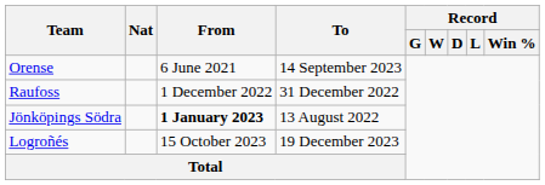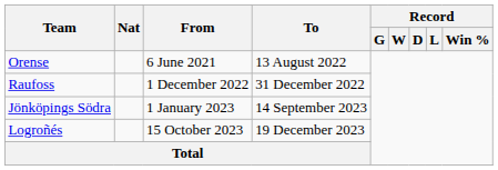Orense | To: 14 September 2023 -> 13 August 2022
Jönköpings Södra | From: bold -> normal
Jönköpings Södra | To: 13 August 2022 -> 14 September 2023
